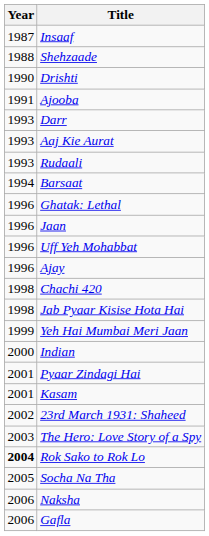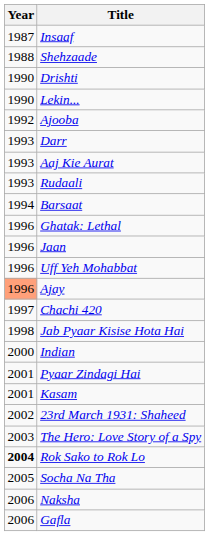+ row: 1990 | Lekin...
Ajooba | Year: 1991 -> 1992
Ajay | Year: no background -> lightsalmon background
Chachi 420 | Year: 1998 -> 1997
- row: 1999 | Yeh Hai Mumbai Meri Jaan
